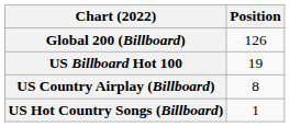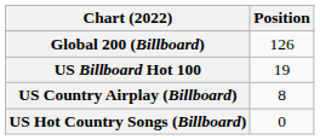US Hot Country Songs (Billboard) | Position: 1 -> 0
